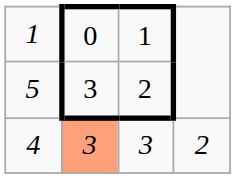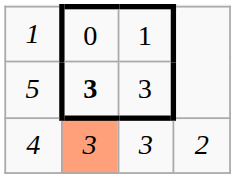5 | column 2: normal -> bold
5 | column 3: 2 -> 3
